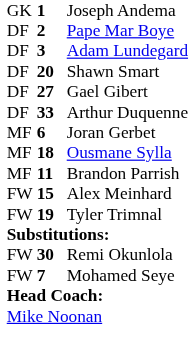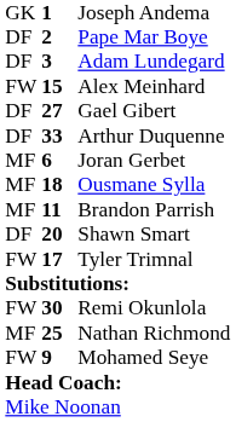rows swapped: Shawn Smart <-> Alex Meinhard
Tyler Trimnal | column 2: 19 -> 17
+ row: MF | 25 | Nathan Richmond
Mohamed Seye | column 2: 7 -> 9
